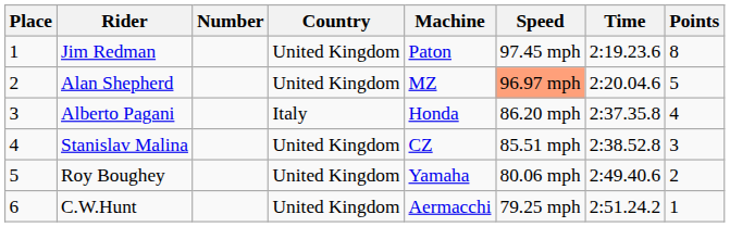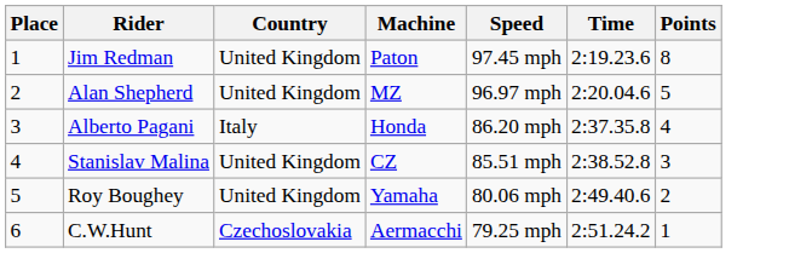- column: Number
Alan Shepherd | Speed: lightsalmon background -> no background
C.W.Hunt | Country: United Kingdom -> Czechoslovakia
